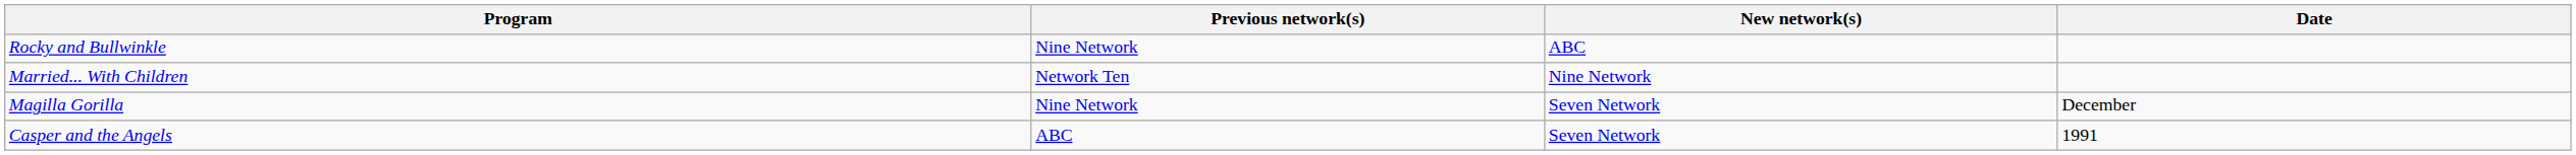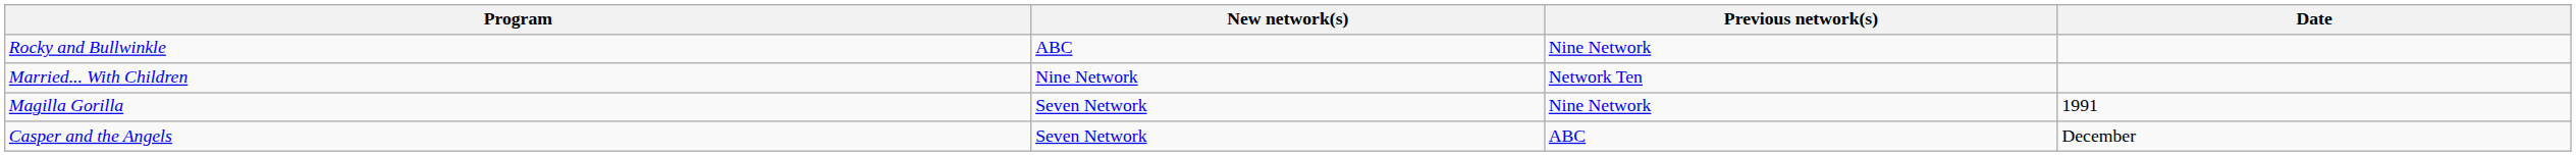columns swapped: New network(s) <-> Previous network(s)
Magilla Gorilla | Date: December -> 1991
Casper and the Angels | Date: 1991 -> December
